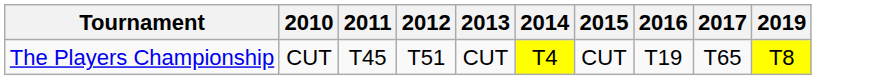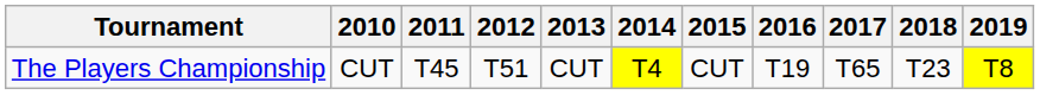+ column: 2018 | T23
